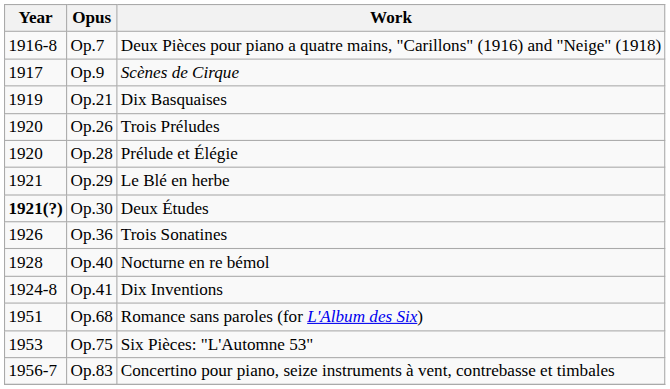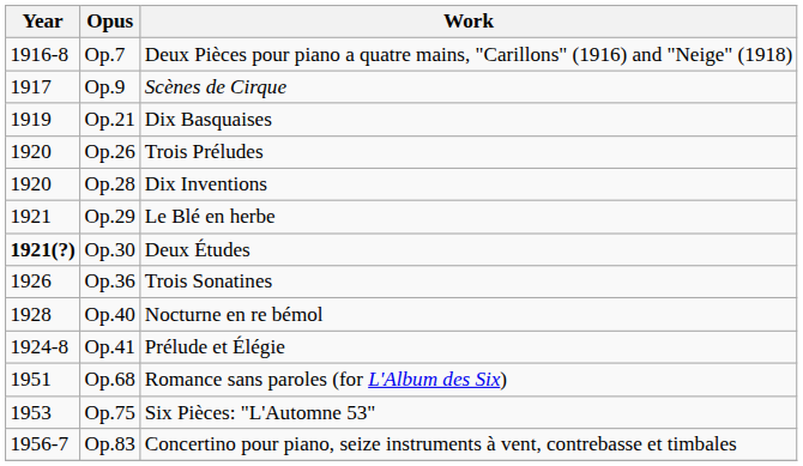Op.28 | Work: Prélude et Élégie -> Dix Inventions
Op.41 | Work: Dix Inventions -> Prélude et Élégie
